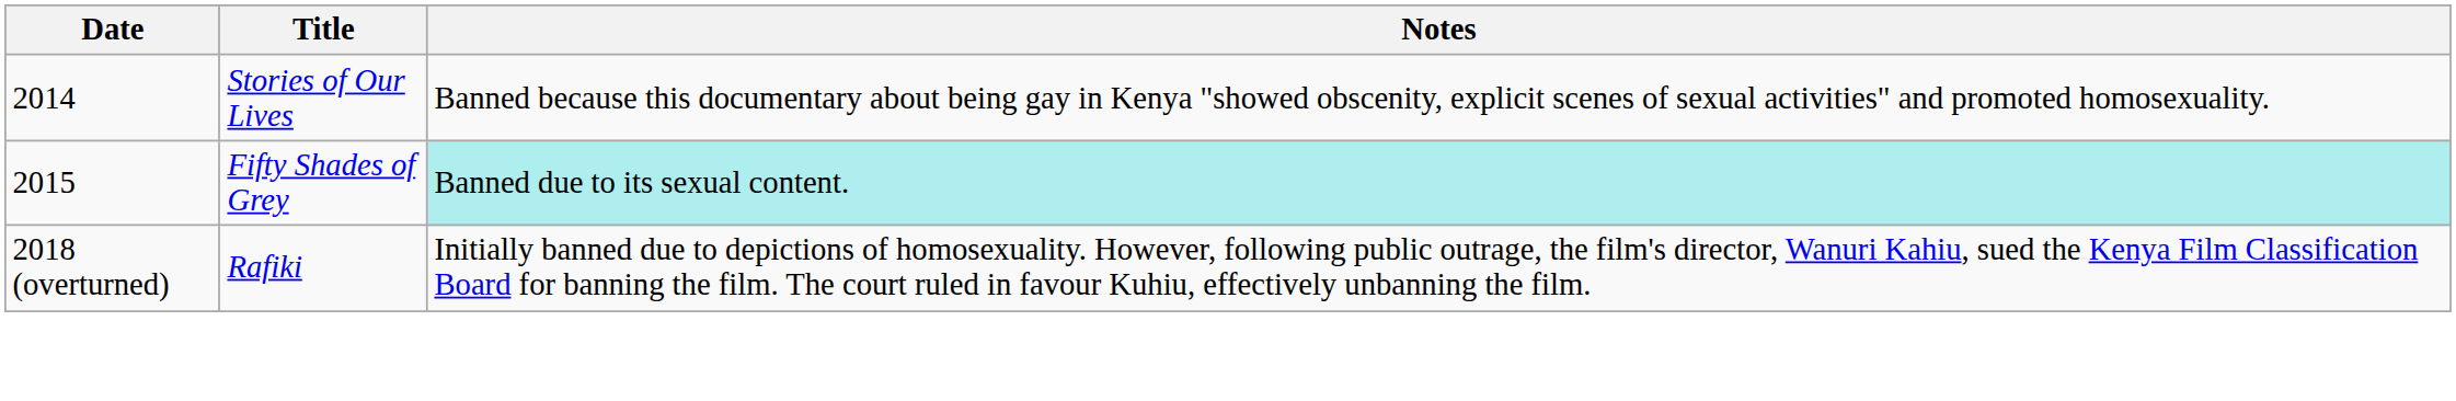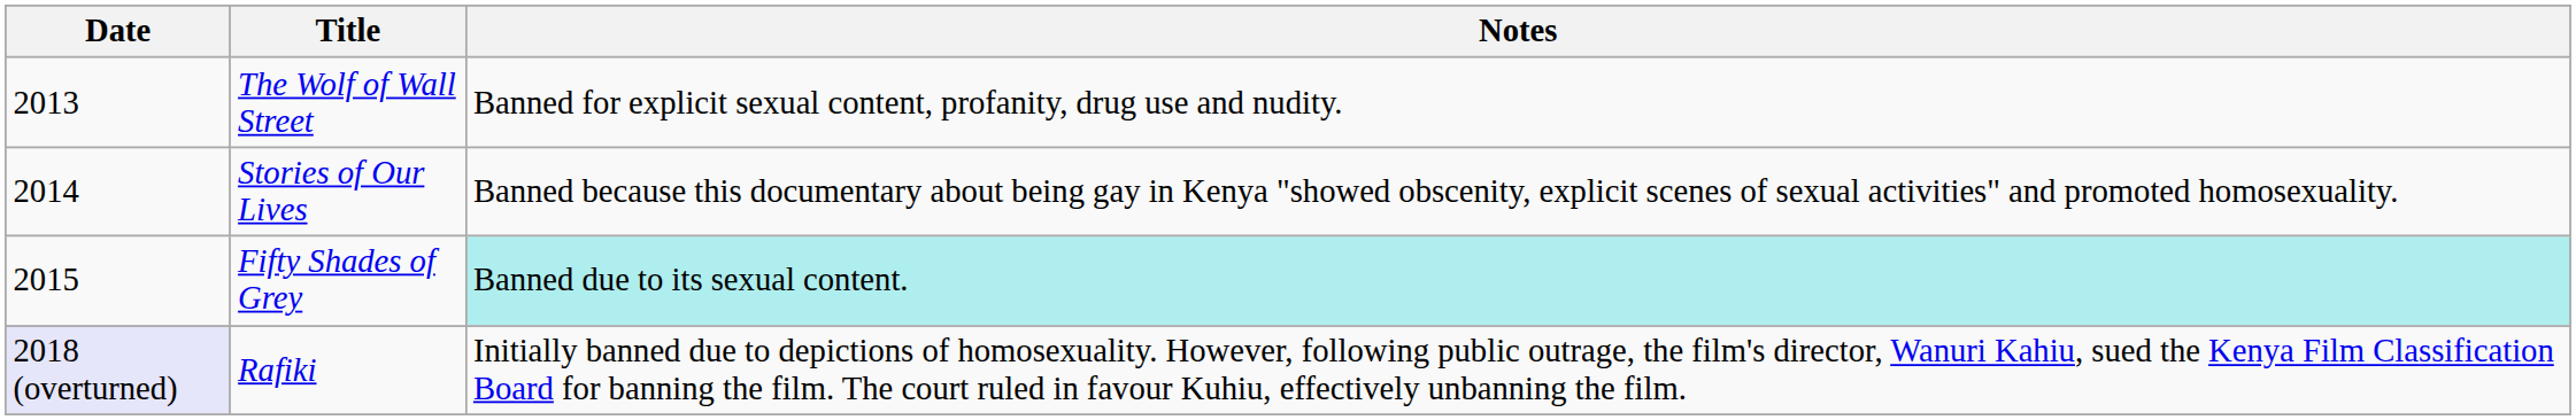+ row: 2013 | The Wolf of Wall Street | Banned for explicit sexual content, profanity, drug use and nudity.
Rafiki | Date: no background -> lavender background
